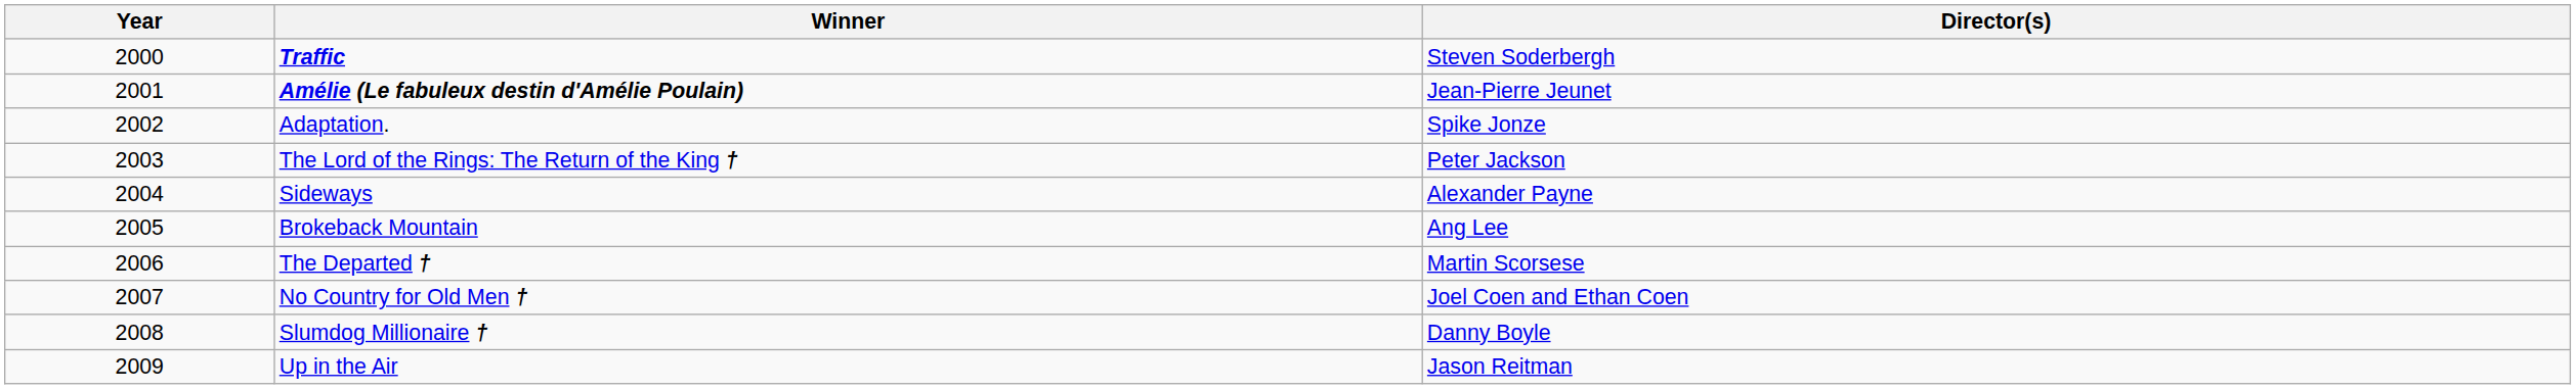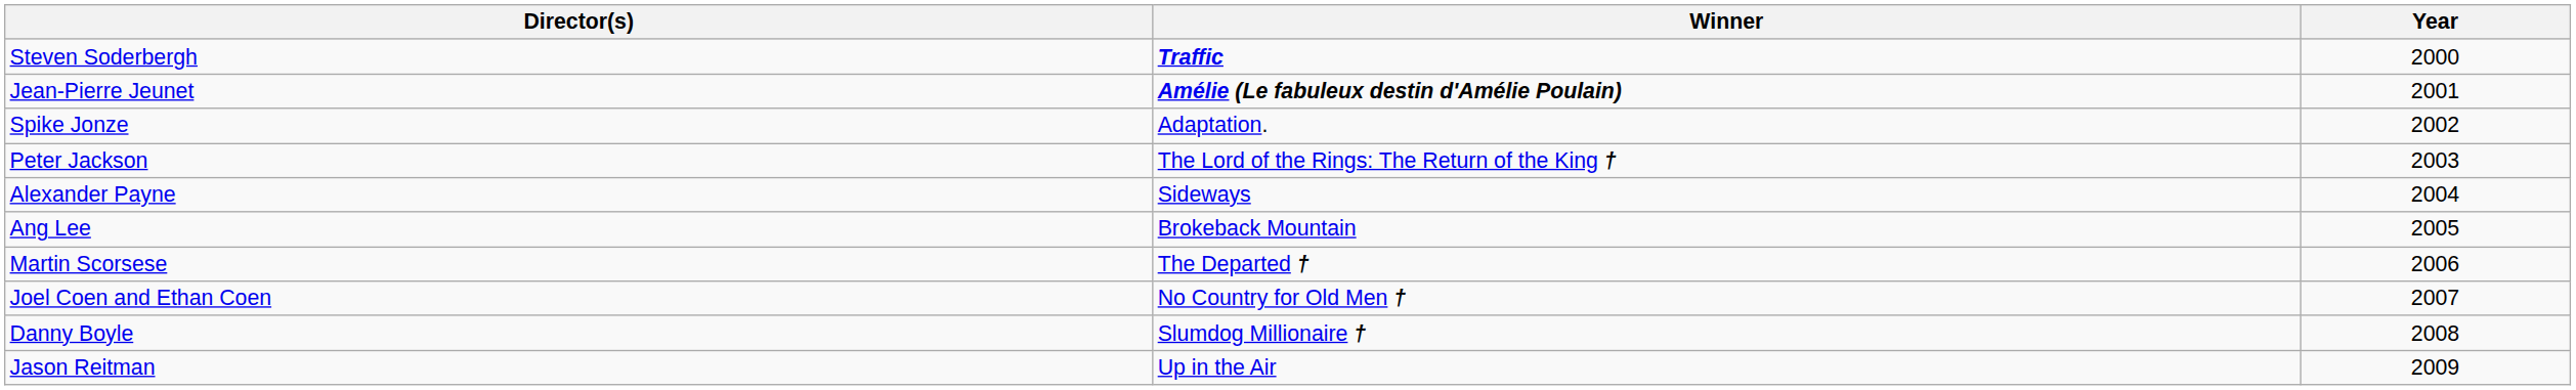columns swapped: Year <-> Director(s)
